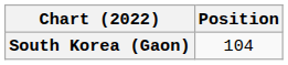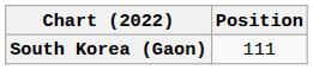South Korea (Gaon) | Position: 104 -> 111
